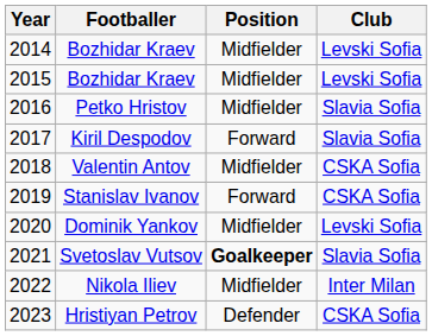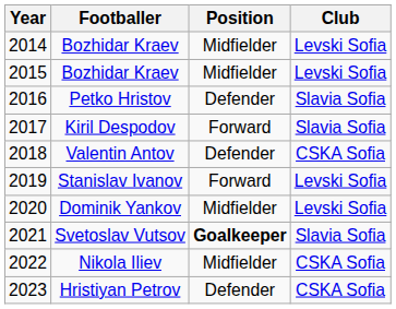Petko Hristov | Position: Midfielder -> Defender
Valentin Antov | Position: Midfielder -> Defender
Stanislav Ivanov | Club: CSKA Sofia -> Levski Sofia
Nikola Iliev | Club: Inter Milan -> CSKA Sofia
